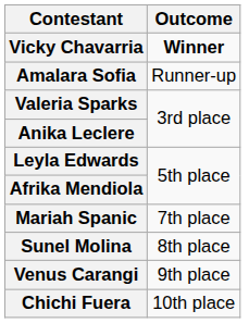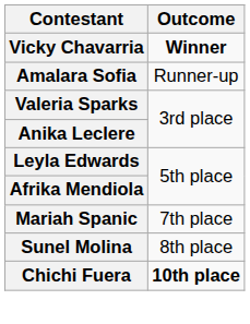- row: Venus Carangi | 9th place
Chichi Fuera | Outcome: normal -> bold
